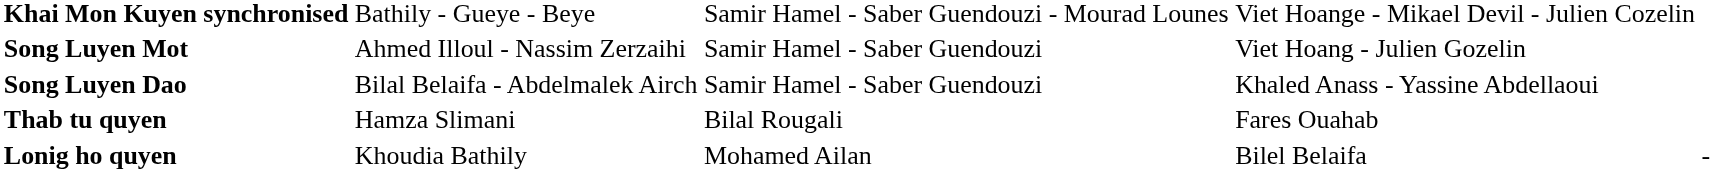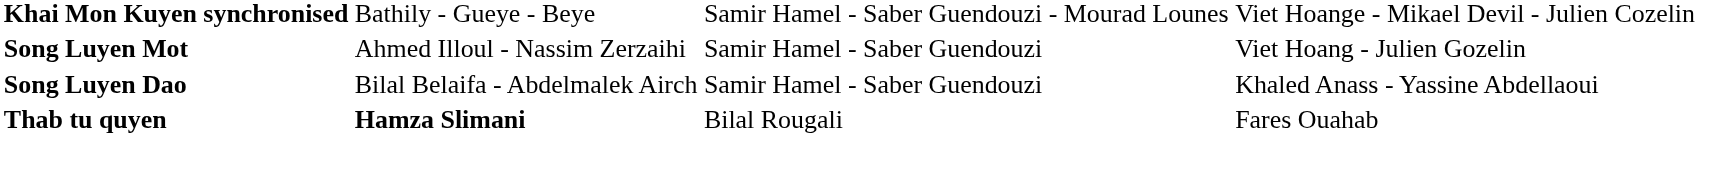Thab tu quyen | column 2: normal -> bold
- row: Lonig ho quyen | Khoudia Bathily | Mohamed Ailan | Bilel Belaifa | -
